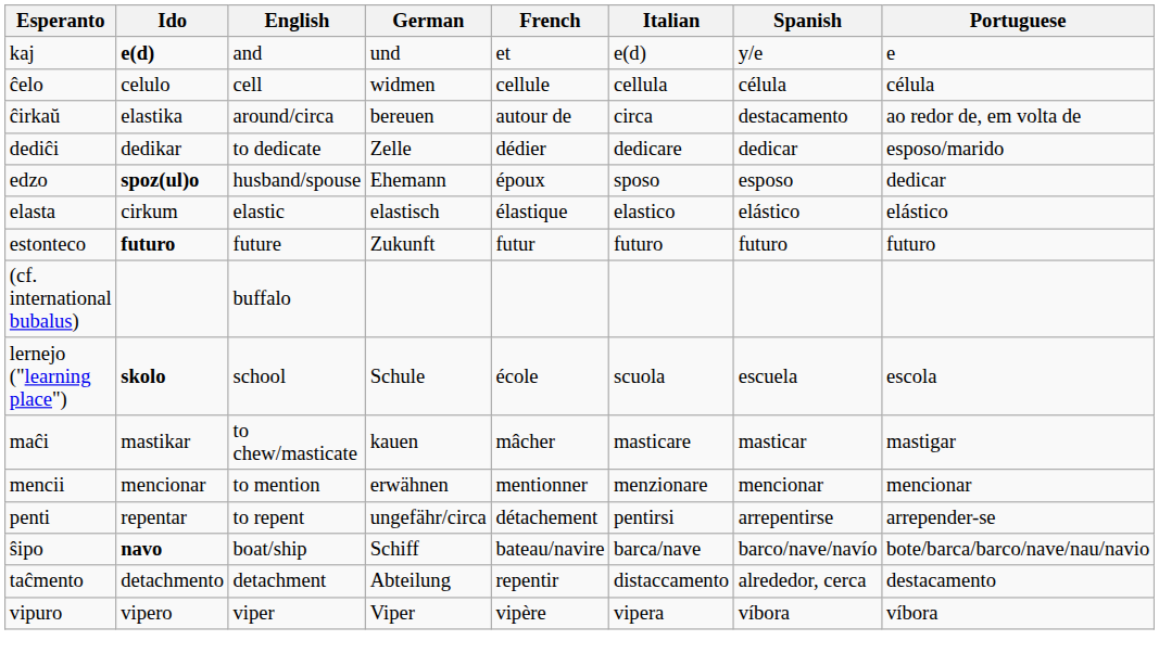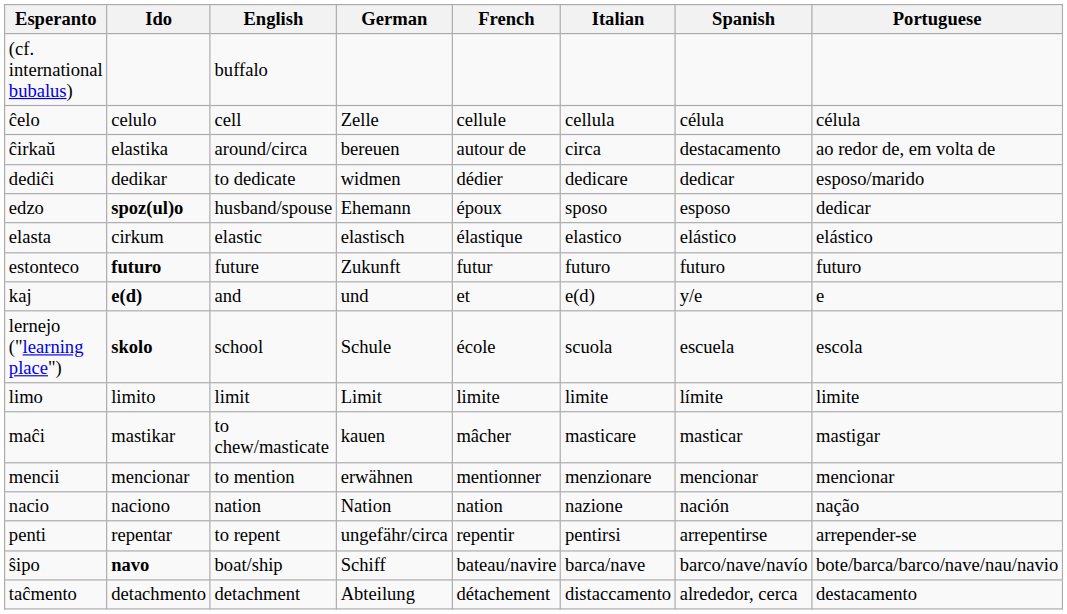rows swapped: (cf. international bubalus) <-> kaj
ĉelo | German: widmen -> Zelle
dediĉi | German: Zelle -> widmen
+ row: limo | limito | limit | Limit | limite | limite | límite | limite
+ row: nacio | naciono | nation | Nation | nation | nazione | nación | nação
penti | French: détachement -> repentir
taĉmento | French: repentir -> détachement
- row: vipuro | vipero | viper | Viper | vipère | vipera | víbora | víbora
